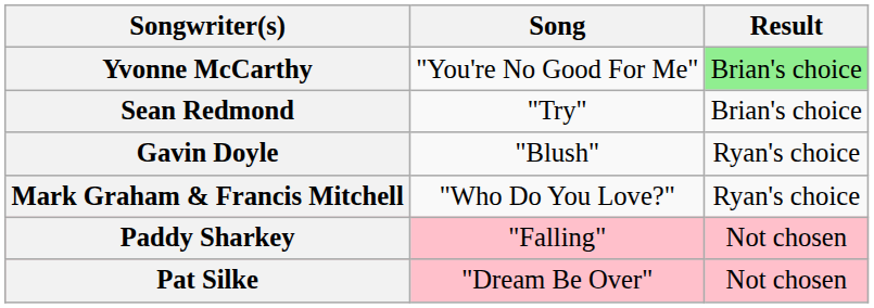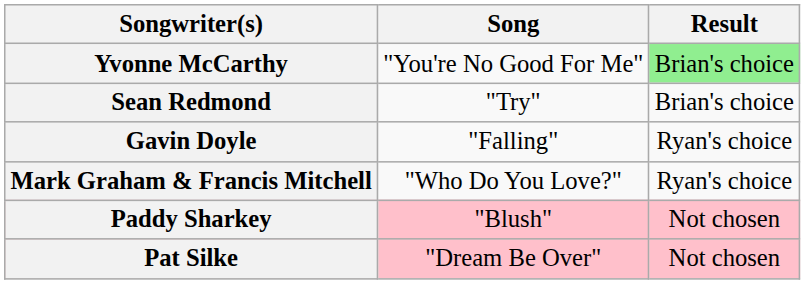Gavin Doyle | Song: "Blush" -> "Falling"
Paddy Sharkey | Song: "Falling" -> "Blush"
